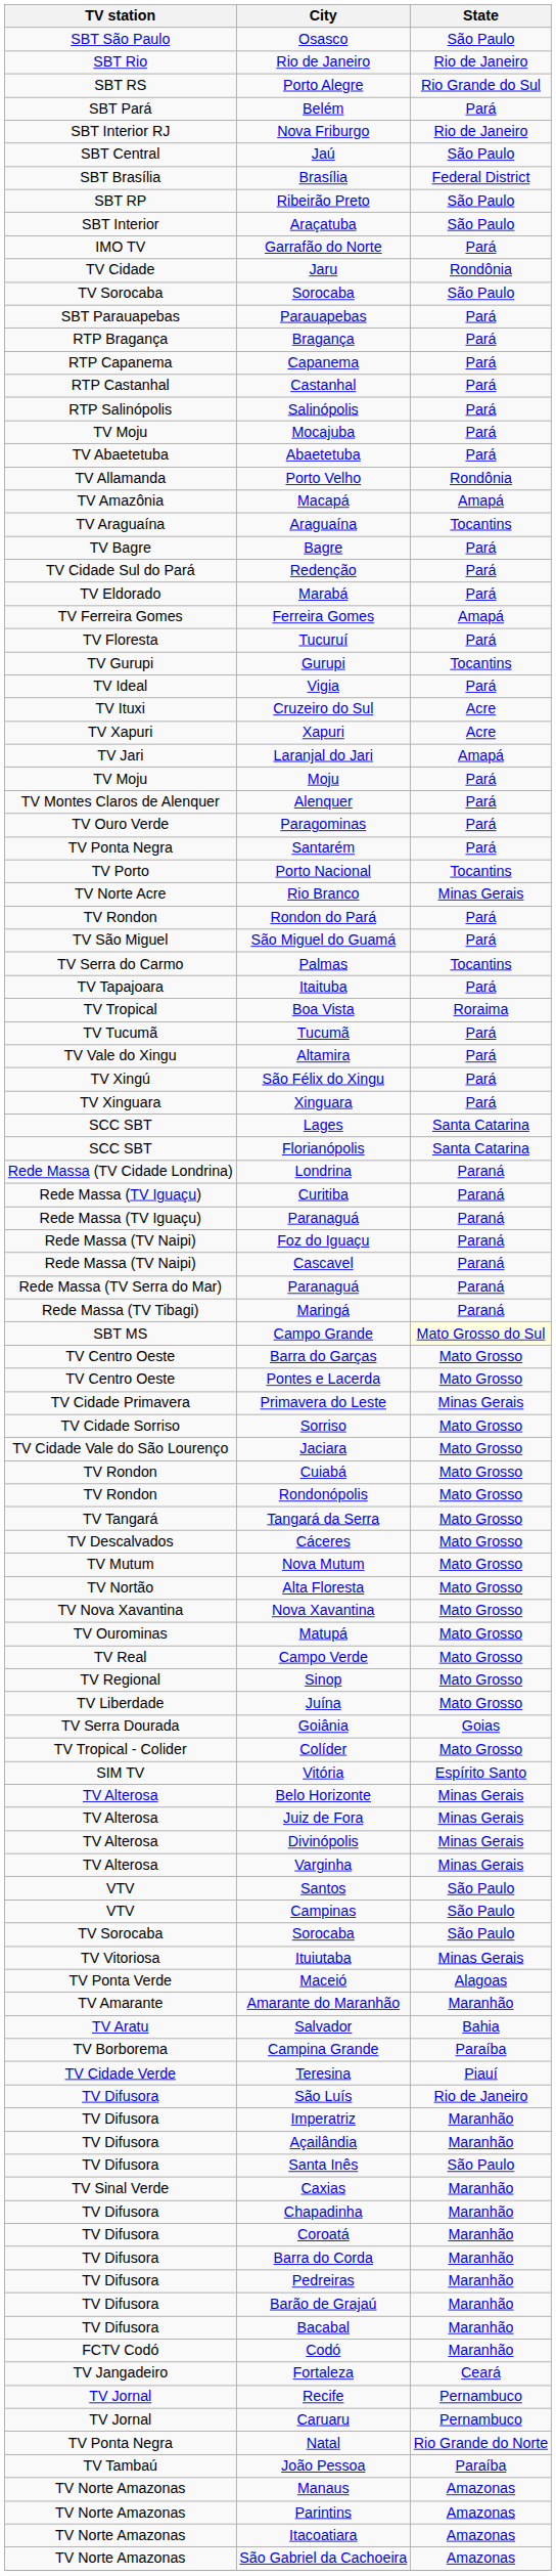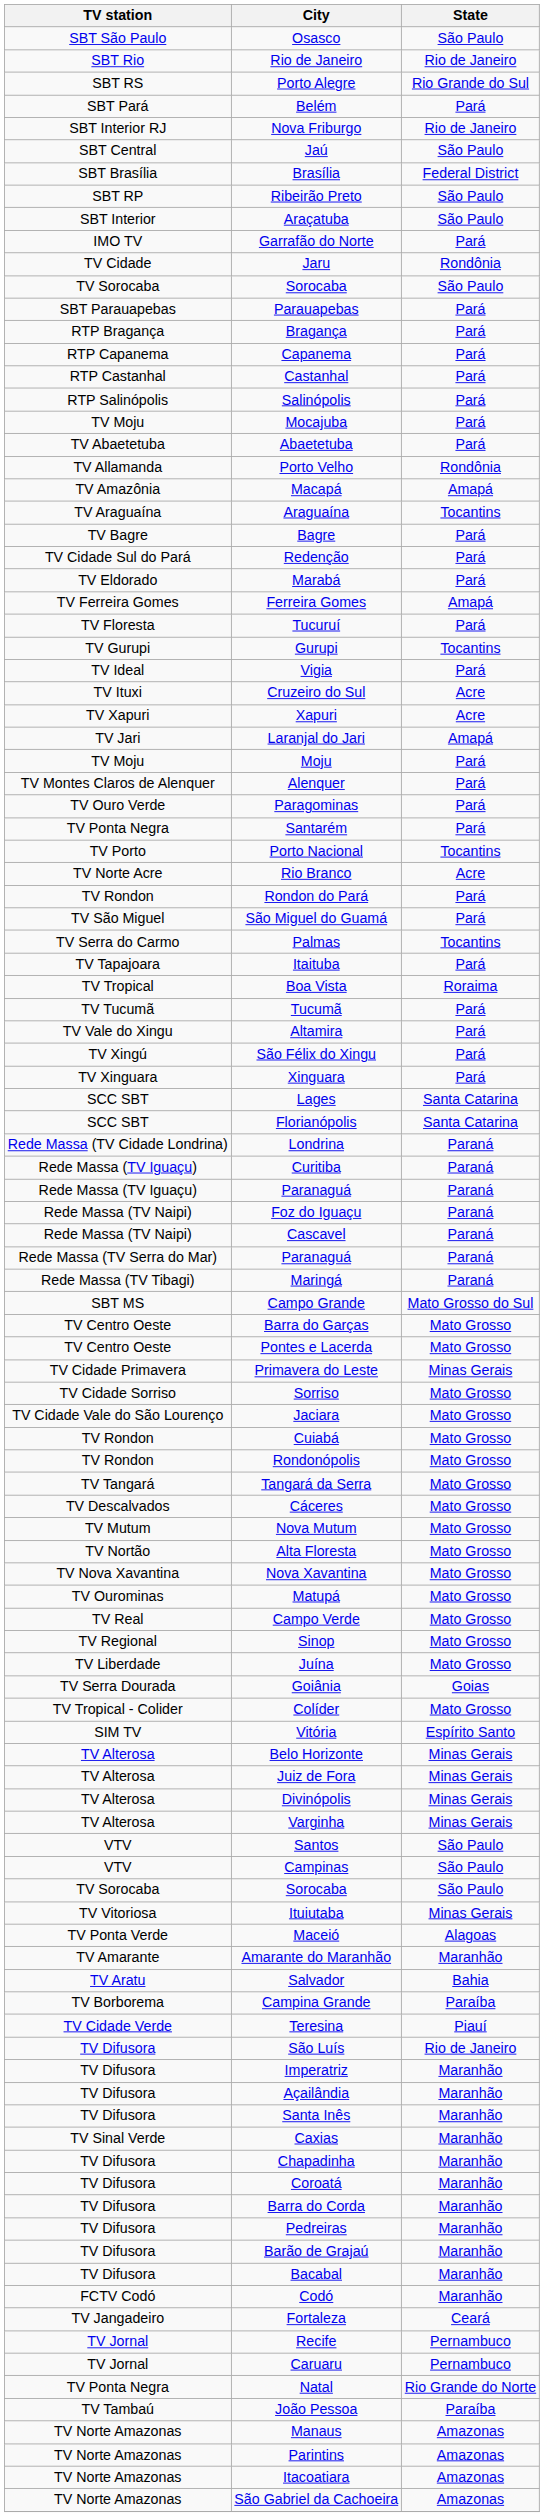Rio Branco | State: Minas Gerais -> Acre
Campo Grande | State: lightyellow background -> no background
Santa Inês | State: São Paulo -> Maranhão
